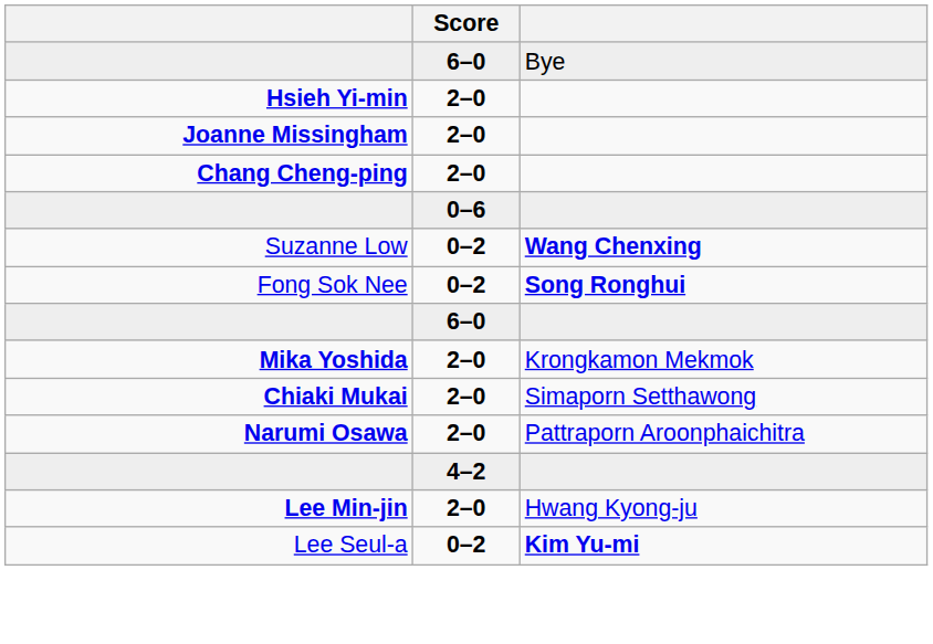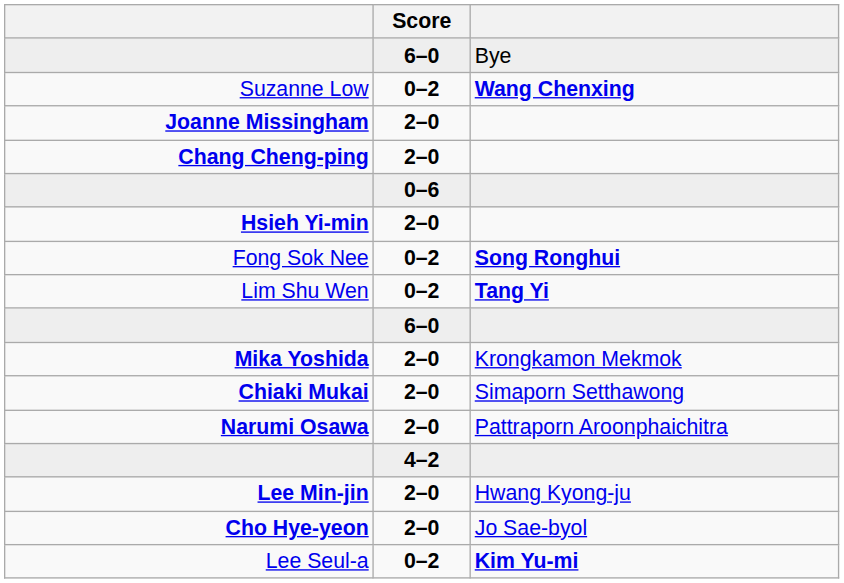rows swapped: Hsieh Yi-min <-> Suzanne Low
+ row: Lim Shu Wen | 0–2 | Tang Yi
+ row: Cho Hye-yeon | 2–0 | Jo Sae-byol
